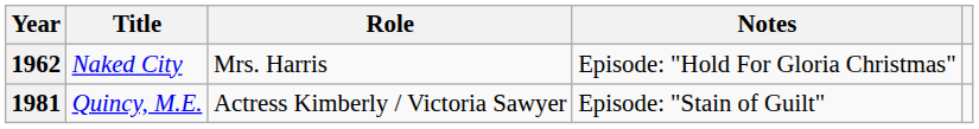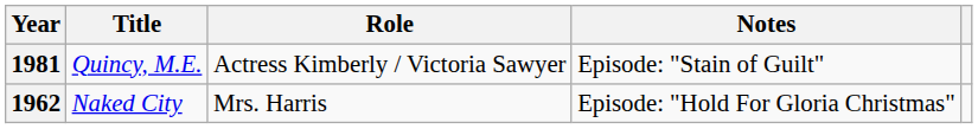rows swapped: 1962 <-> 1981
